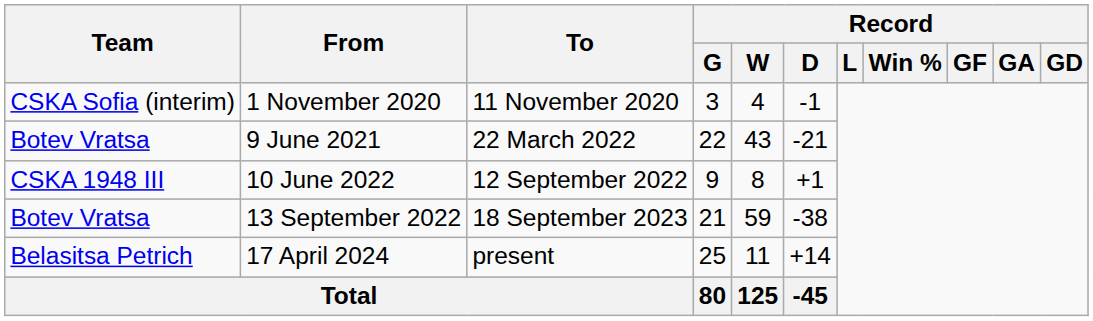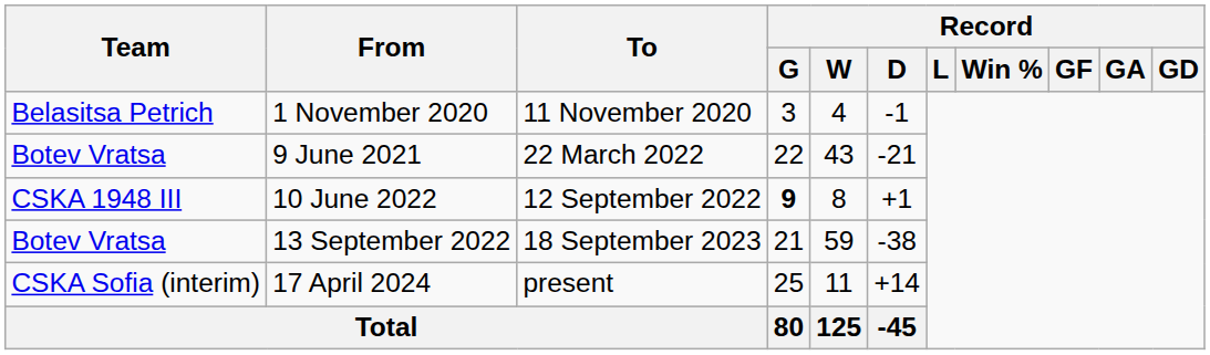1 November 2020 | Team: CSKA Sofia (interim) -> Belasitsa Petrich
10 June 2022 | Record / G: normal -> bold
17 April 2024 | Team: Belasitsa Petrich -> CSKA Sofia (interim)
